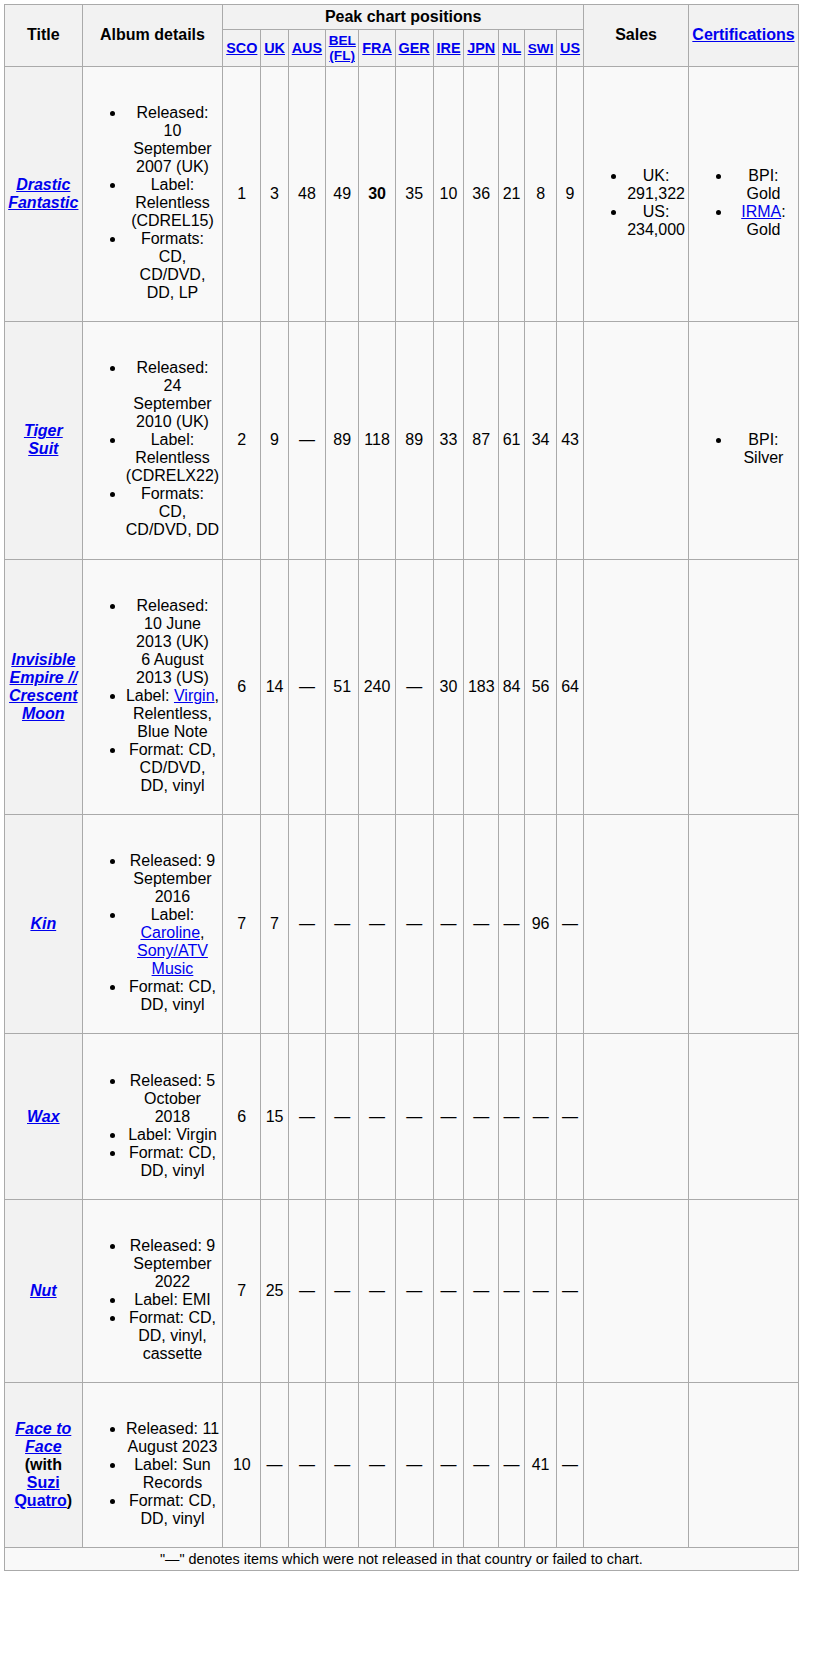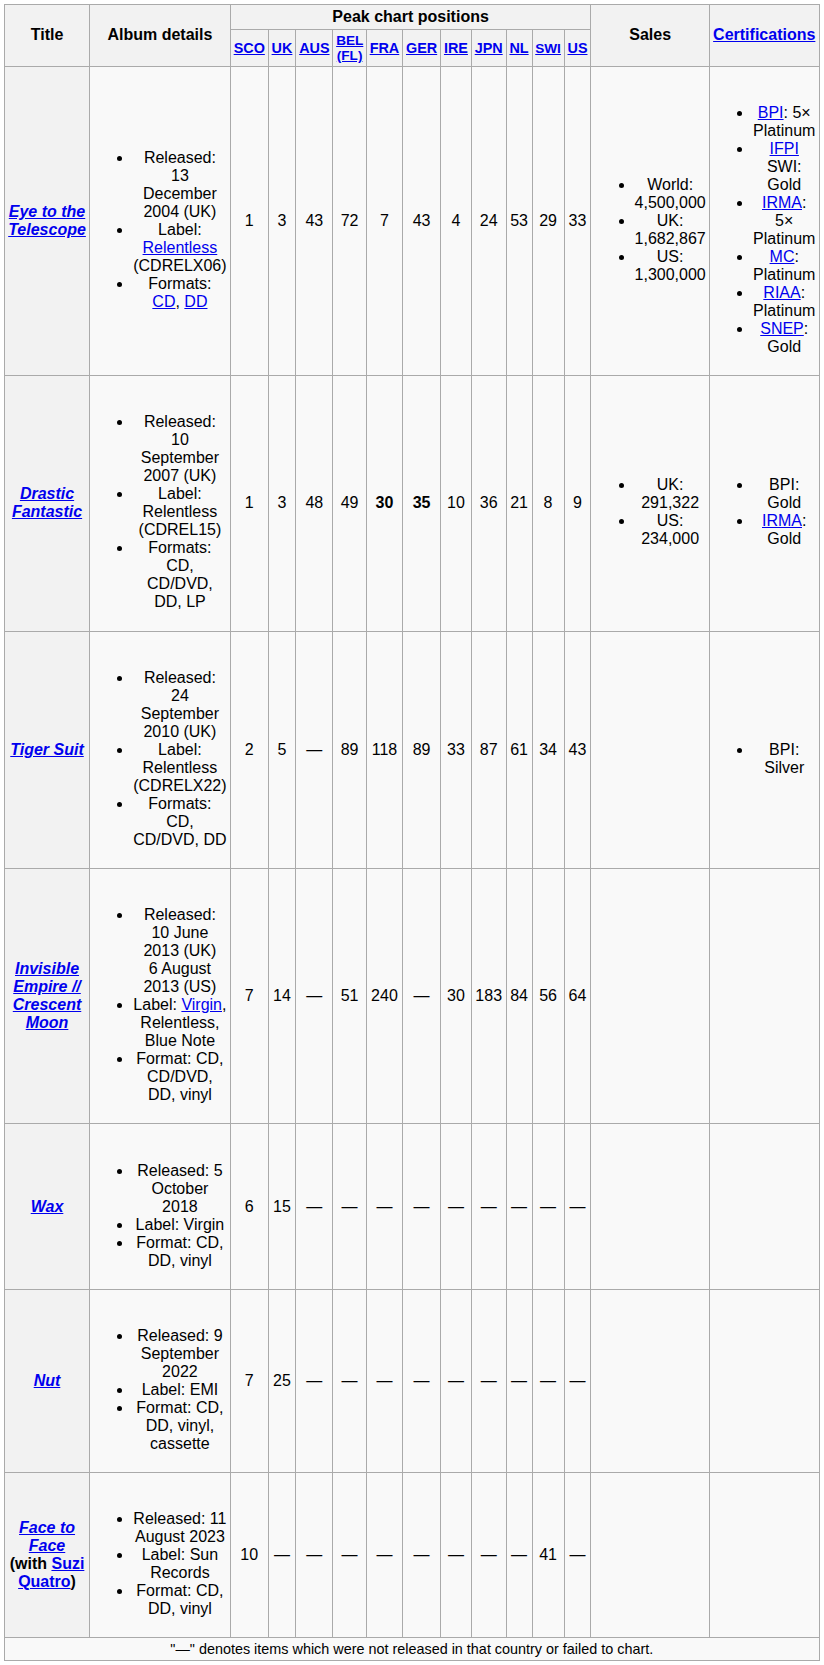+ row: Eye to the Telescope | Released: 13 December 2004 (UK) Label: Relentless (CDRELX06) Formats: CD, DD | 1 | 3 | 43 | 72 | 7 | 43 | 4 | 24 | 53 | 29 | 33 | World: 4,500,000 UK: 1,682,867 US: 1,300,000 | BPI: 5× Platinum IFPI SWI: Gold IRMA: 5× Platinum MC: Platinum RIAA: Platinum SNEP: Gold
Drastic Fantastic | Peak chart positions / GER: normal -> bold
Tiger Suit | Peak chart positions / UK: 9 -> 5
Invisible Empire // Crescent Moon | Peak chart positions / SCO: 6 -> 7
- row: Kin | Released: 9 September 2016 Label: Caroline, Sony/ATV Music Format: CD, DD, vinyl | 7 | 7 | — | — | — | — | — | — | — | 96 | —
